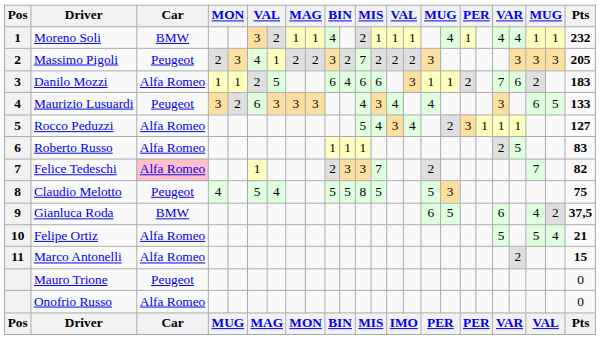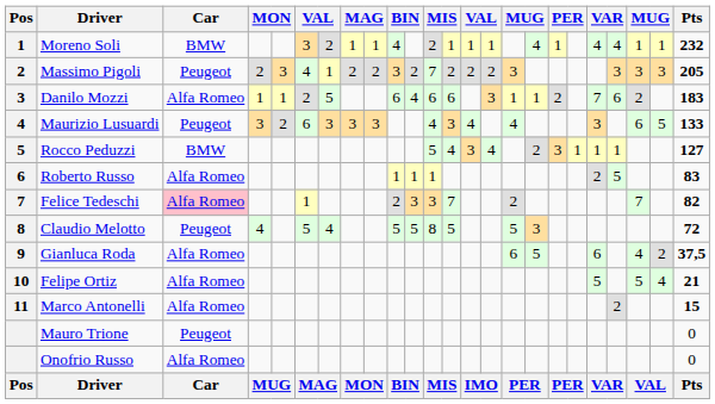Rocco Peduzzi | Car: Alfa Romeo -> BMW
Claudio Melotto | Pts: 75 -> 72
Gianluca Roda | Car: BMW -> Alfa Romeo
